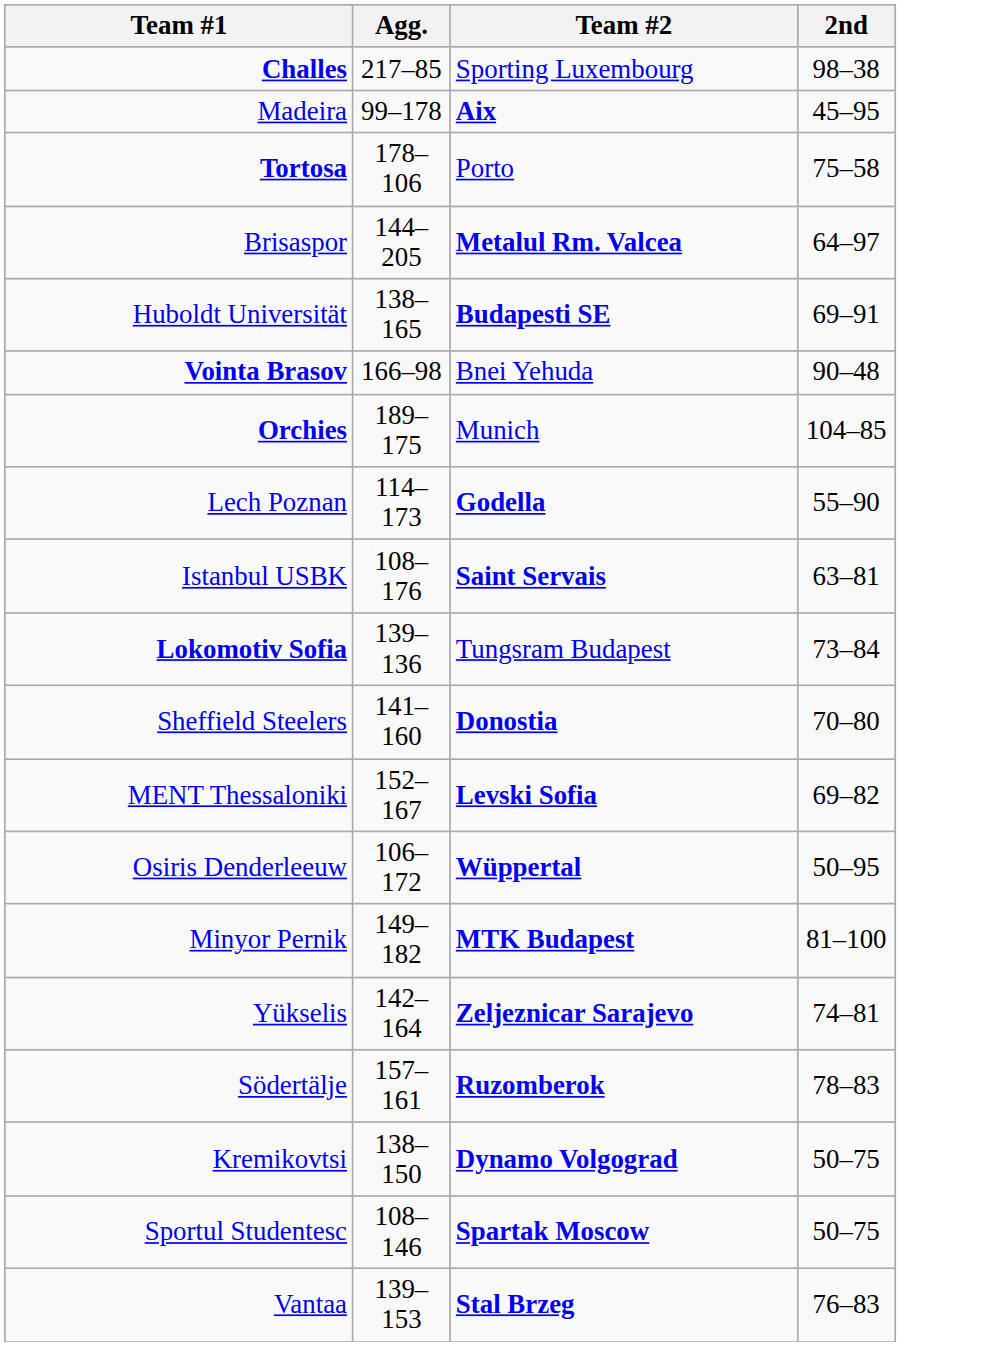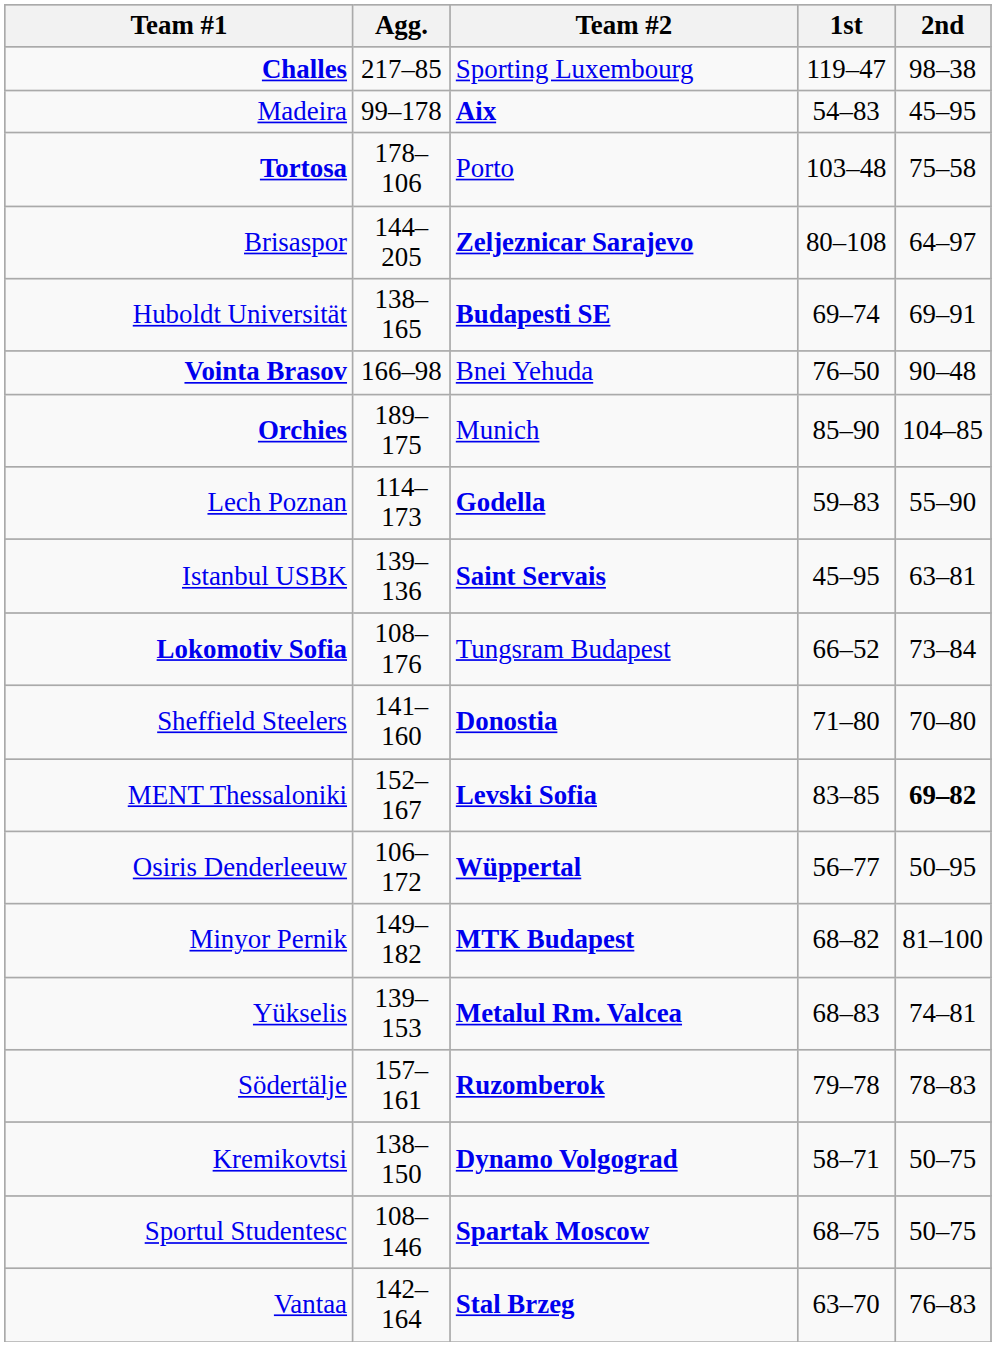+ column: 1st | 119–47 | 54–83 | 103–48 | 80–108 | 69–74 | 76–50 | 85–90 | 59–83 | 45–95 | 66–52 | 71–80 | 83–85 | 56–77 | 68–82 | 68–83 | 79–78 | 58–71 | 68–75 | 63–70
Brisaspor | Team #2: Metalul Rm. Valcea -> Zeljeznicar Sarajevo
Istanbul USBK | Agg.: 108–176 -> 139–136
Lokomotiv Sofia | Agg.: 139–136 -> 108–176
MENT Thessaloniki | 2nd: normal -> bold
Yükselis | Agg.: 142–164 -> 139–153
Yükselis | Team #2: Zeljeznicar Sarajevo -> Metalul Rm. Valcea
Vantaa | Agg.: 139–153 -> 142–164
